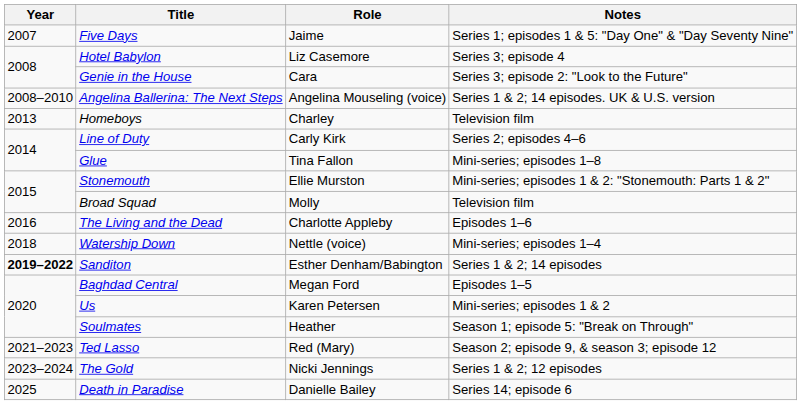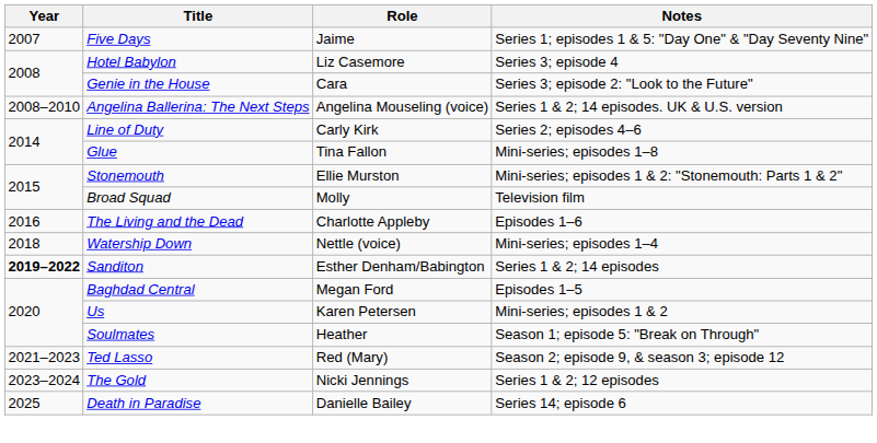- row: 2013 | Homeboys | Charley | Television film
